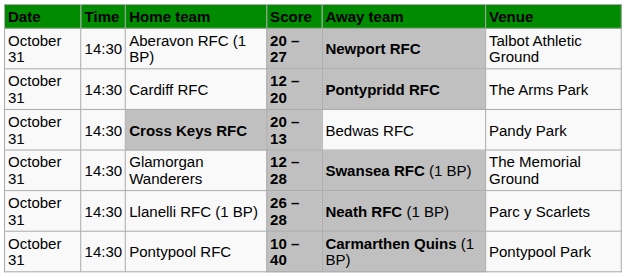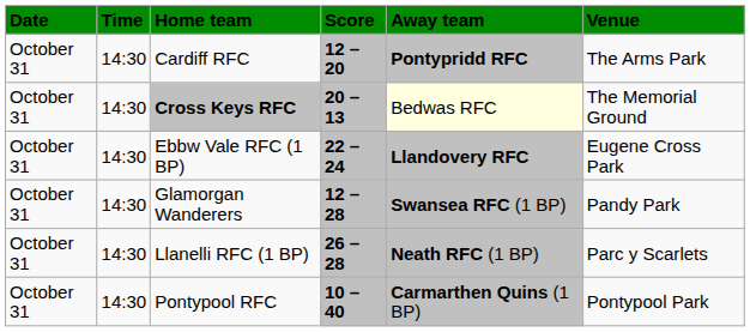- row: October 31 | 14:30 | Aberavon RFC (1 BP) | 20 – 27 | Newport RFC | Talbot Athletic Ground
Cross Keys RFC | Away team: no background -> lightyellow background
Cross Keys RFC | Venue: Pandy Park -> The Memorial Ground
+ row: October 31 | 14:30 | Ebbw Vale RFC (1 BP) | 22 – 24 | Llandovery RFC | Eugene Cross Park
Glamorgan Wanderers | Venue: The Memorial Ground -> Pandy Park
